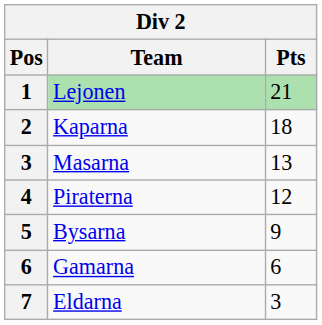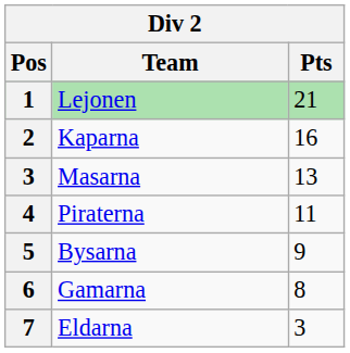Kaparna | Pts: 18 -> 16
Piraterna | Pts: 12 -> 11
Gamarna | Pts: 6 -> 8
